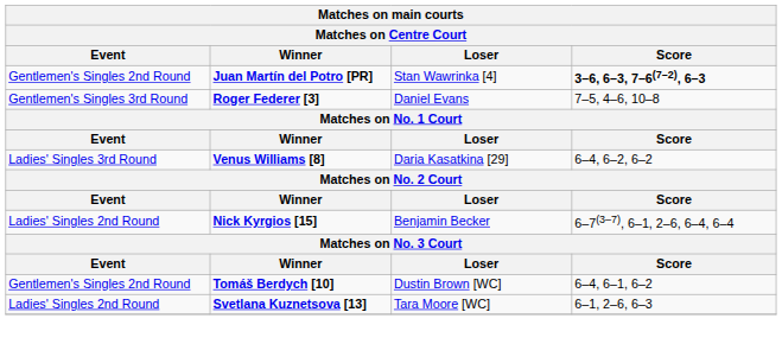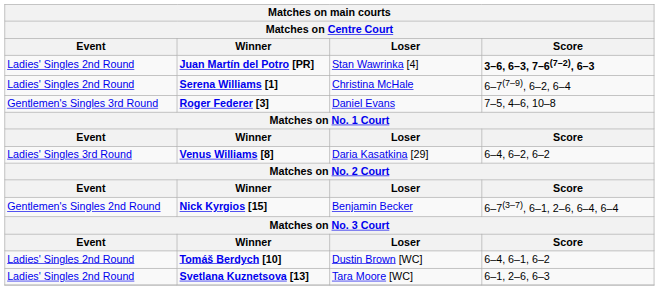Juan Martín del Potro [PR] | Event: Gentlemen's Singles 2nd Round -> Ladies' Singles 2nd Round
+ row: Ladies' Singles 2nd Round | Serena Williams [1] | Christina McHale | 6–7(7–9), 6–2, 6–4
Nick Kyrgios [15] | Event: Ladies' Singles 2nd Round -> Gentlemen's Singles 2nd Round
Tomáš Berdych [10] | Event: Gentlemen's Singles 2nd Round -> Ladies' Singles 2nd Round
